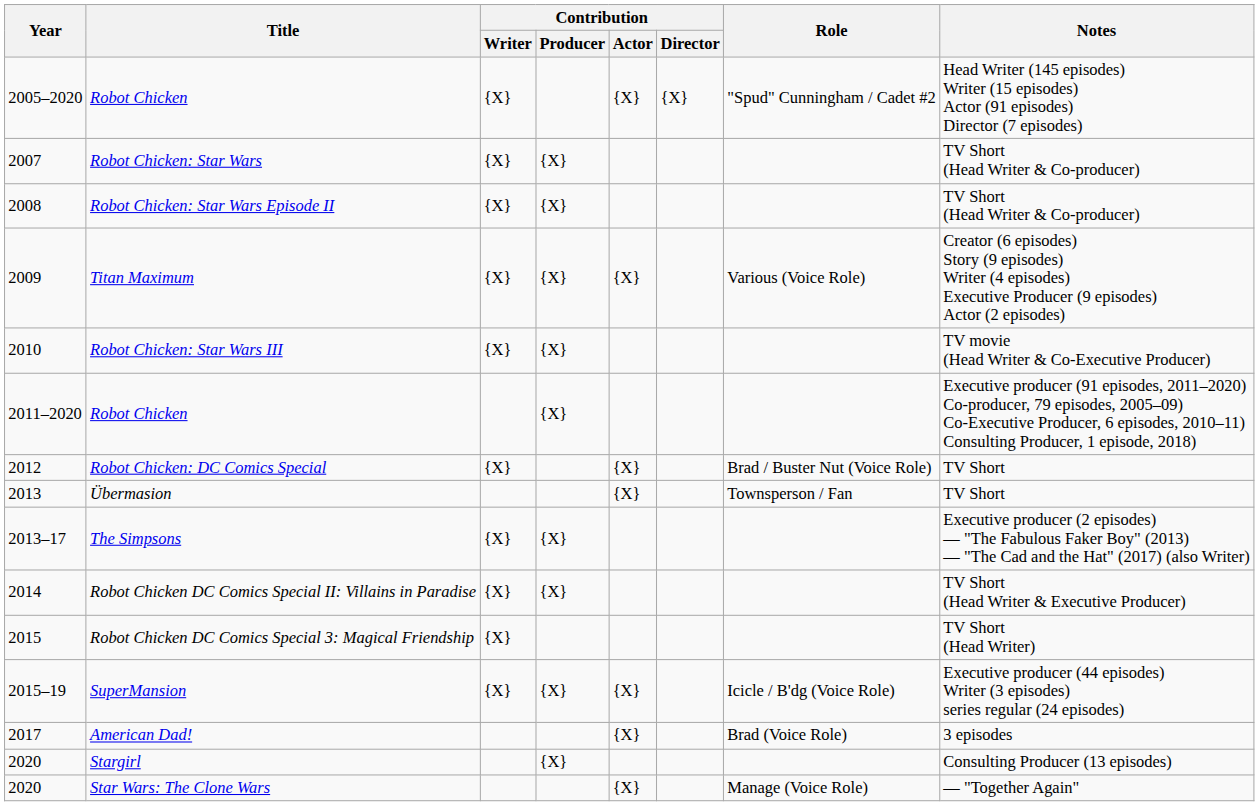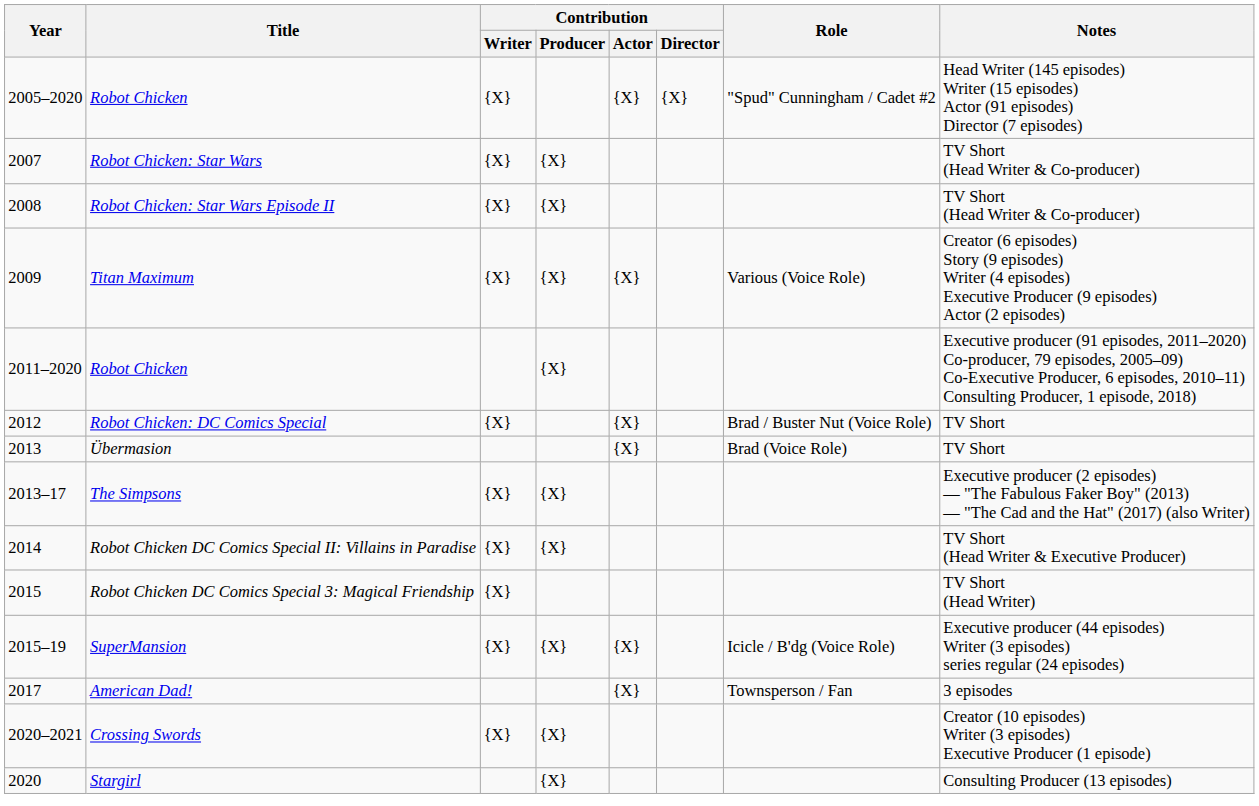- row: 2010 | Robot Chicken: Star Wars III | {X} | {X} | TV movie (Head Writer & Co-Executive Producer)
Übermasion | Role: Townsperson / Fan -> Brad (Voice Role)
American Dad! | Role: Brad (Voice Role) -> Townsperson / Fan
+ row: 2020–2021 | Crossing Swords | {X} | {X} | Creator (10 episodes) Writer (3 episodes) Executive Producer (1 episode)
- row: 2020 | Star Wars: The Clone Wars | {X} | Manage (Voice Role) | — "Together Again"
